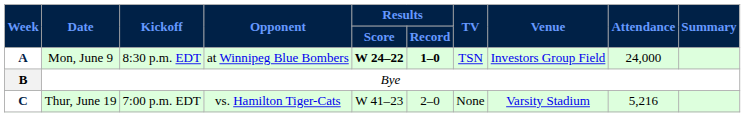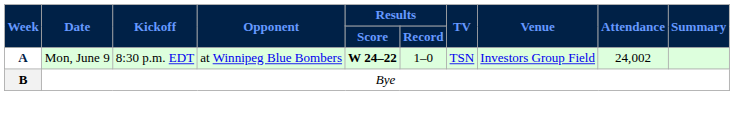A | Results / Record: bold -> normal
A | Attendance: 24,000 -> 24,002
- row: C | Thur, June 19 | 7:00 p.m. EDT | vs. Hamilton Tiger-Cats | W 41–23 | 2–0 | None | Varsity Stadium | 5,216
